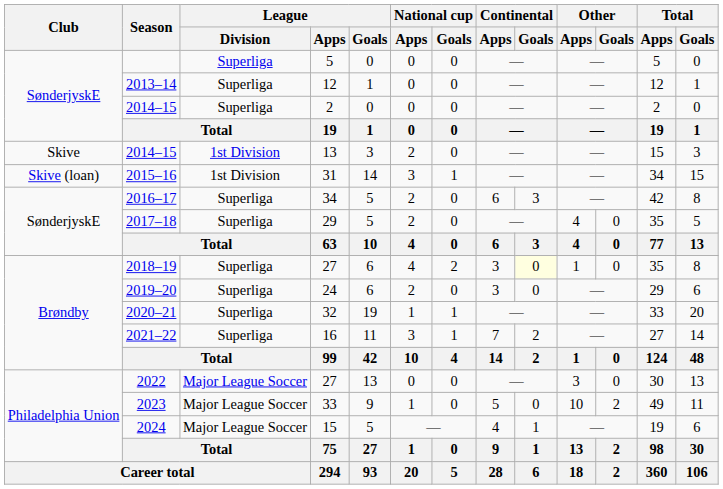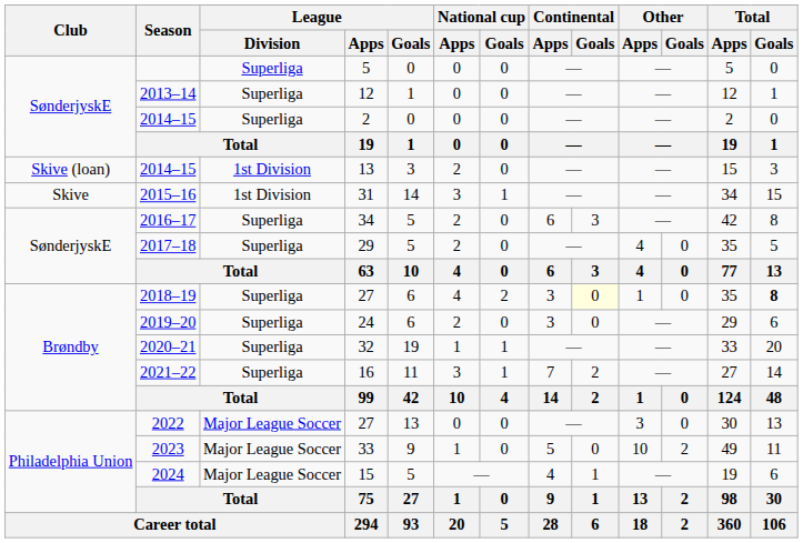2014–15 / 13 | Club: Skive -> Skive (loan)
2015–16 | Club: Skive (loan) -> Skive
2018–19 | Total / Goals: normal -> bold
